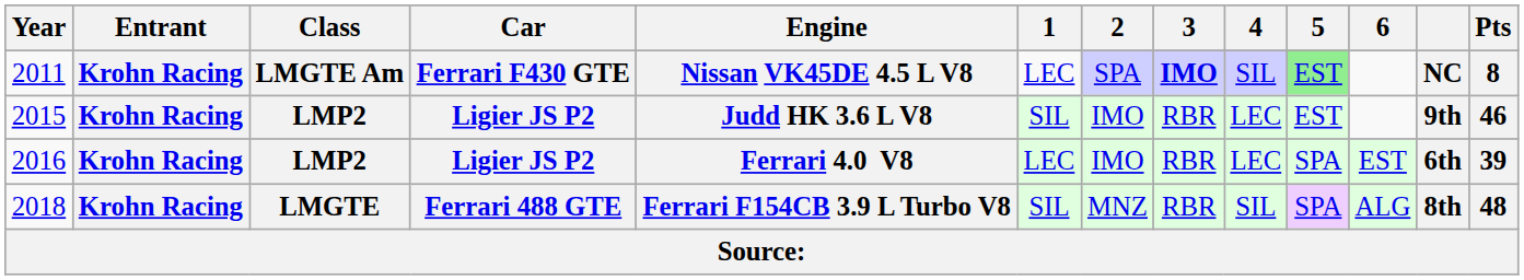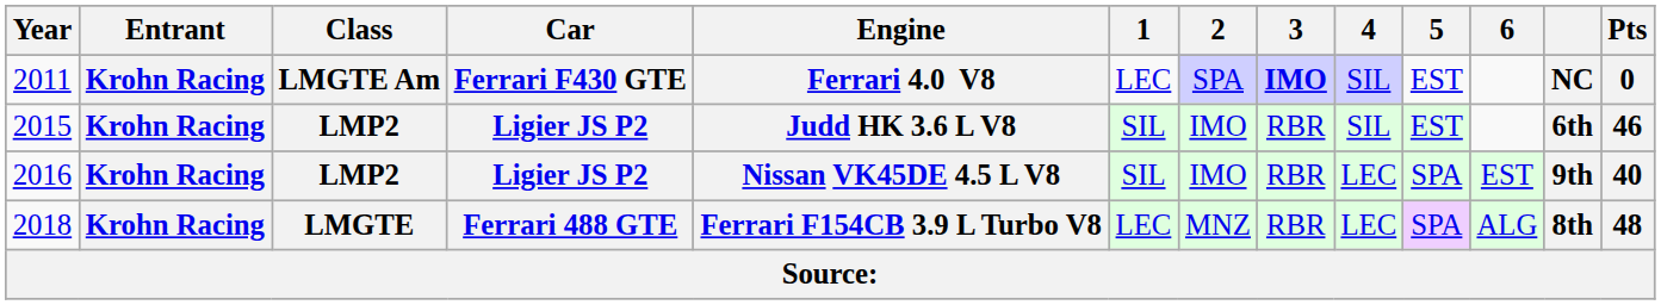2011 | Engine: Nissan VK45DE 4.5 L V8 -> Ferrari 4.0 V8
2011 | 5: lightgreen background -> no background
2011 | Pts: 8 -> 0
2015 | 4: LEC -> SIL
2015 | column 12: 9th -> 6th
2016 | Engine: Ferrari 4.0 V8 -> Nissan VK45DE 4.5 L V8
2016 | 1: LEC -> SIL
2016 | column 12: 6th -> 9th
2016 | Pts: 39 -> 40
2018 | 1: SIL -> LEC
2018 | 4: SIL -> LEC
